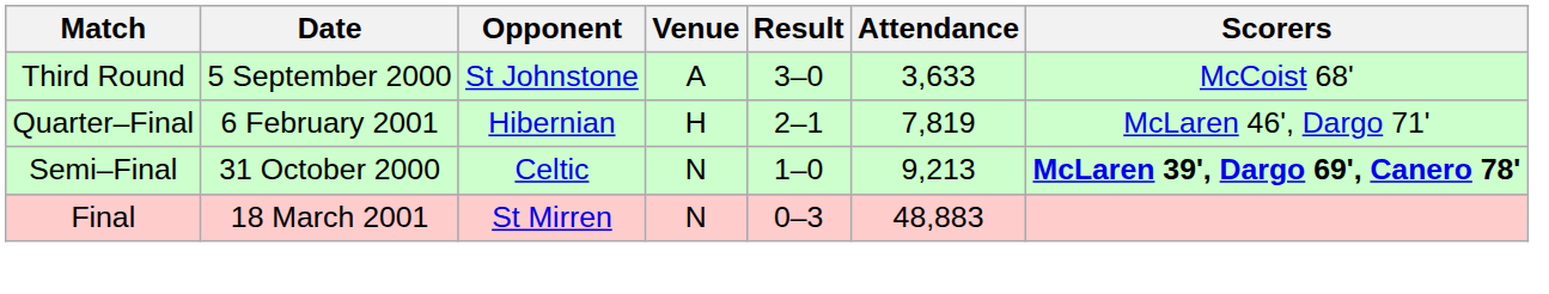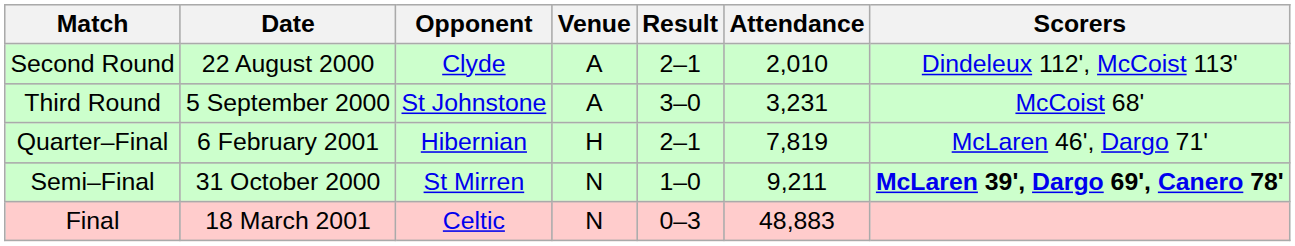+ row: Second Round | 22 August 2000 | Clyde | A | 2–1 | 2,010 | Dindeleux 112', McCoist 113'
Third Round | Attendance: 3,633 -> 3,231
Semi–Final | Opponent: Celtic -> St Mirren
Semi–Final | Attendance: 9,213 -> 9,211
Final | Opponent: St Mirren -> Celtic
